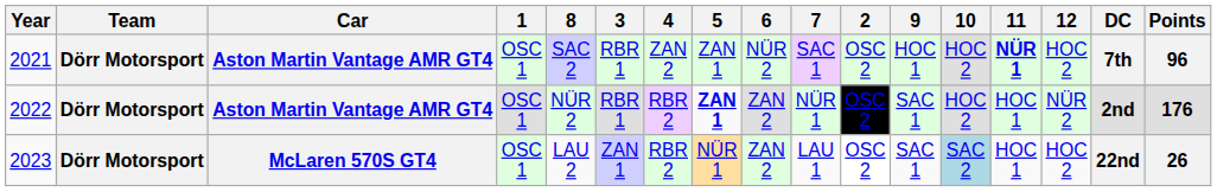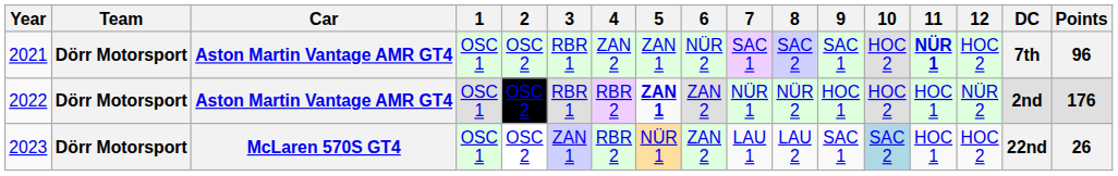columns swapped: 2 <-> 8
2021 | 9: HOC 1 -> SAC 1
2022 | 9: SAC 1 -> HOC 1
